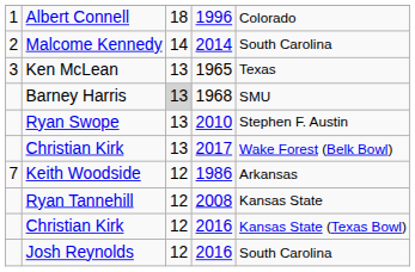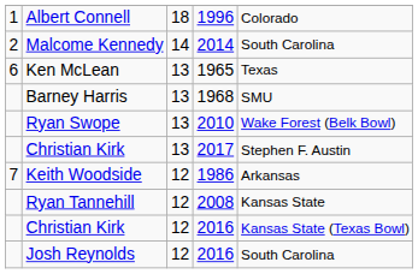Ken McLean | column 1: 3 -> 6
Barney Harris | column 3: lightgrey background -> no background
Ryan Swope | column 5: Stephen F. Austin -> Wake Forest (Belk Bowl)
Christian Kirk / 2017 | column 5: Wake Forest (Belk Bowl) -> Stephen F. Austin
